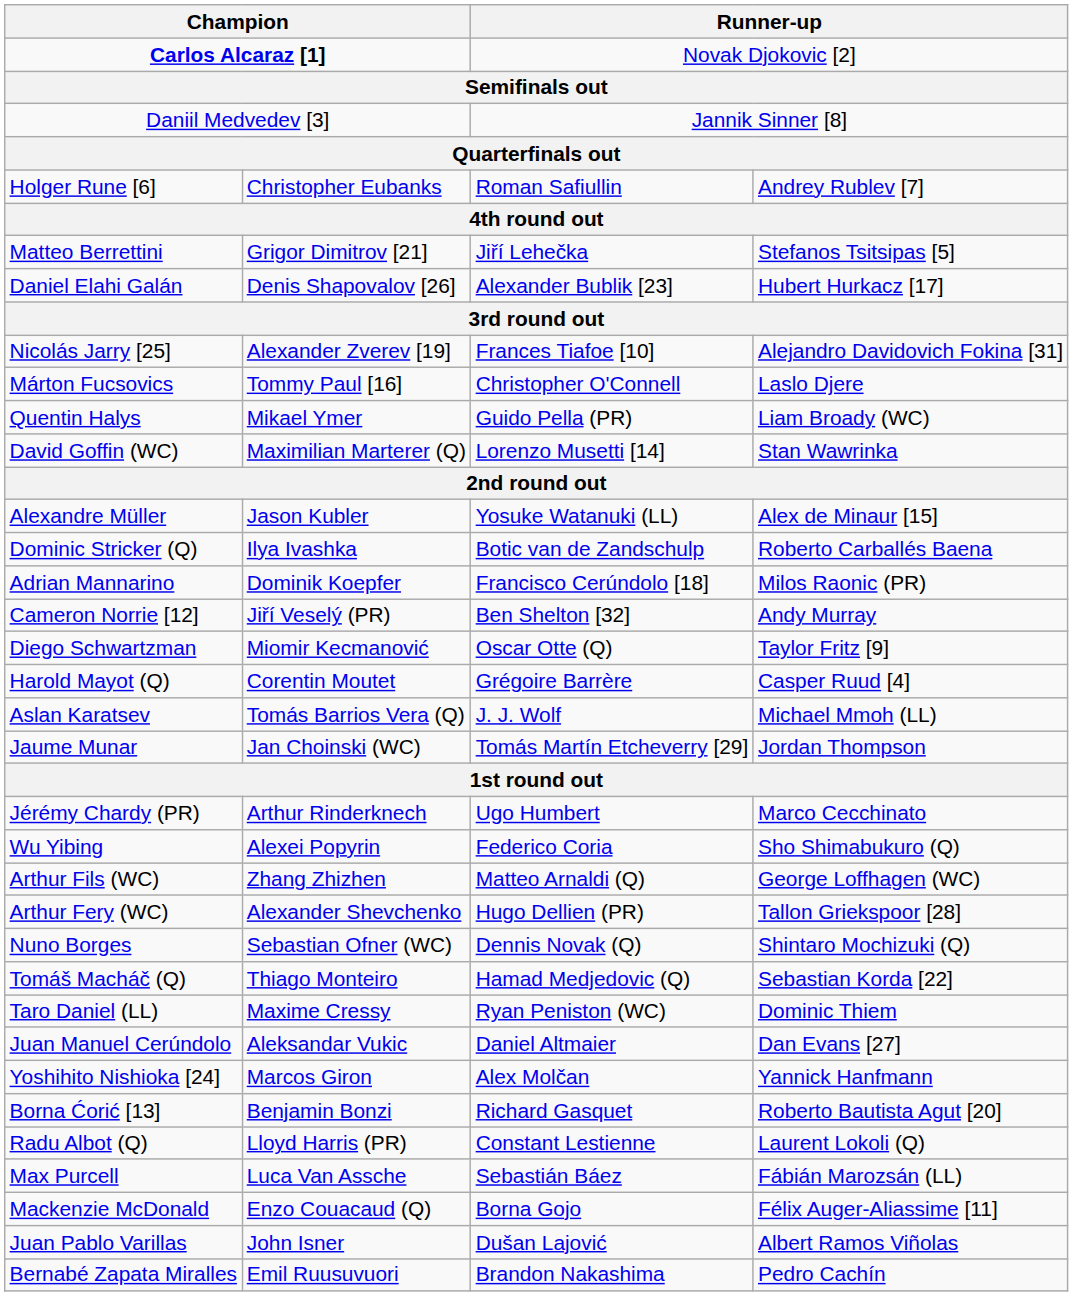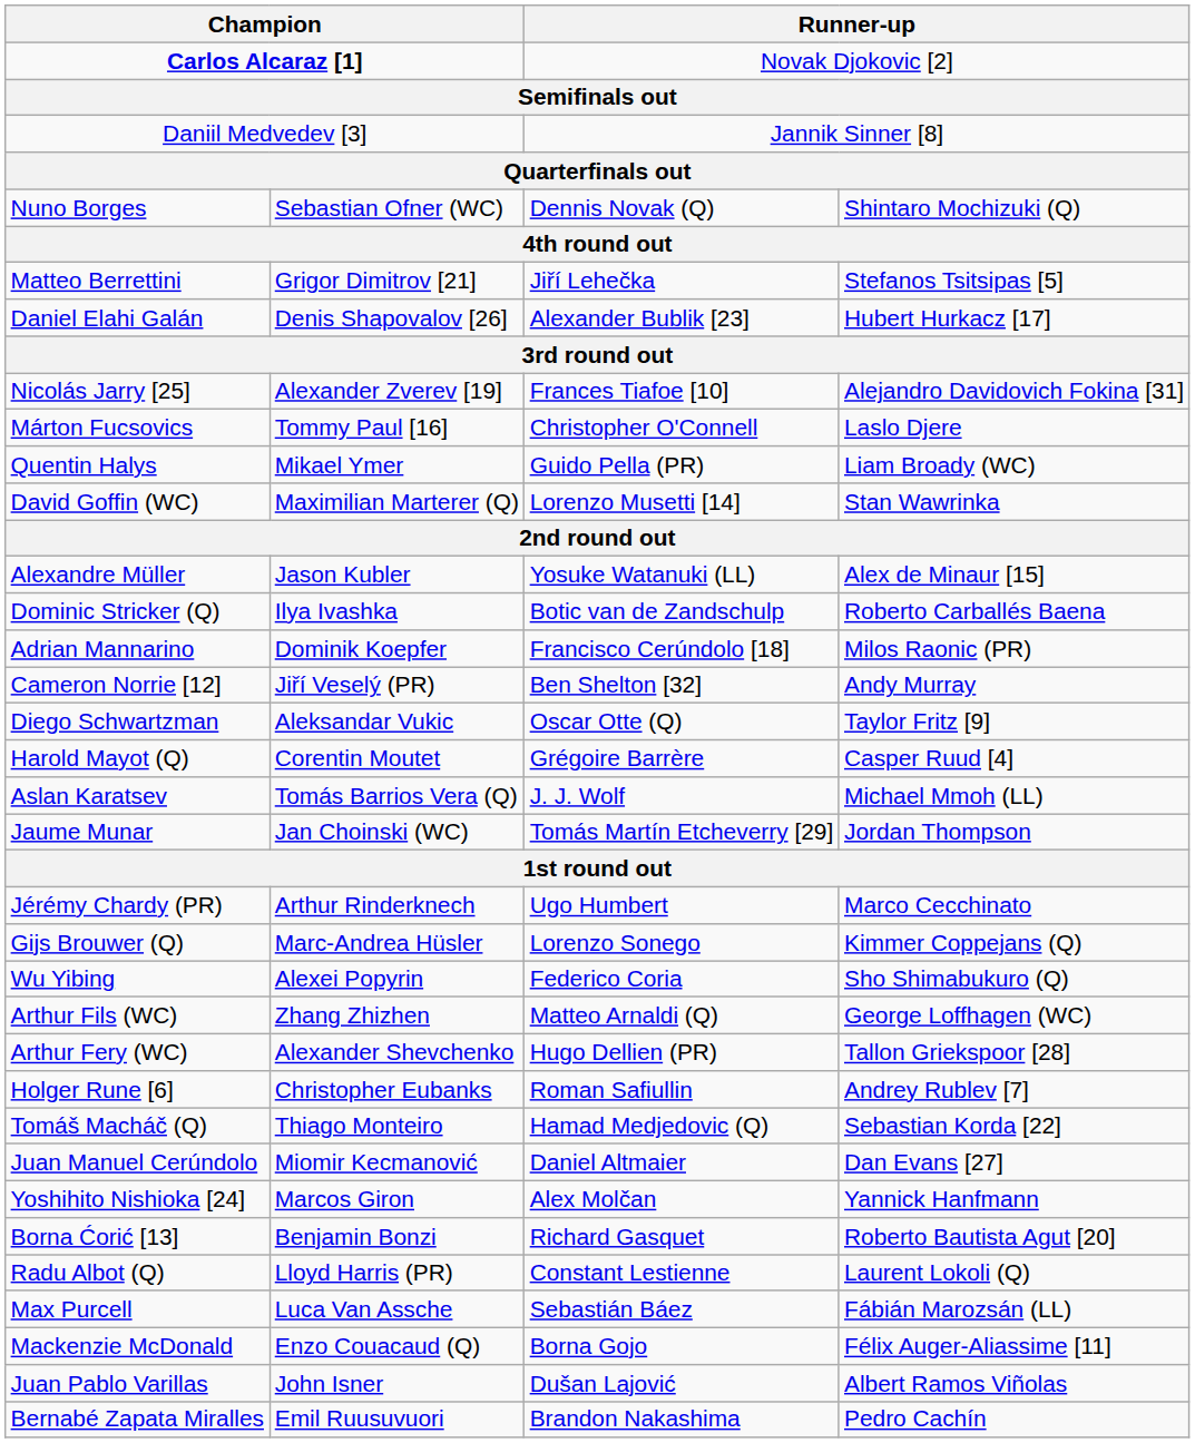rows swapped: Holger Rune [6] <-> Nuno Borges
Diego Schwartzman | column 2: Miomir Kecmanović -> Aleksandar Vukic
+ row: Gijs Brouwer (Q) | Marc-Andrea Hüsler | Lorenzo Sonego | Kimmer Coppejans (Q)
- row: Taro Daniel (LL) | Maxime Cressy | Ryan Peniston (WC) | Dominic Thiem
Juan Manuel Cerúndolo | column 2: Aleksandar Vukic -> Miomir Kecmanović
